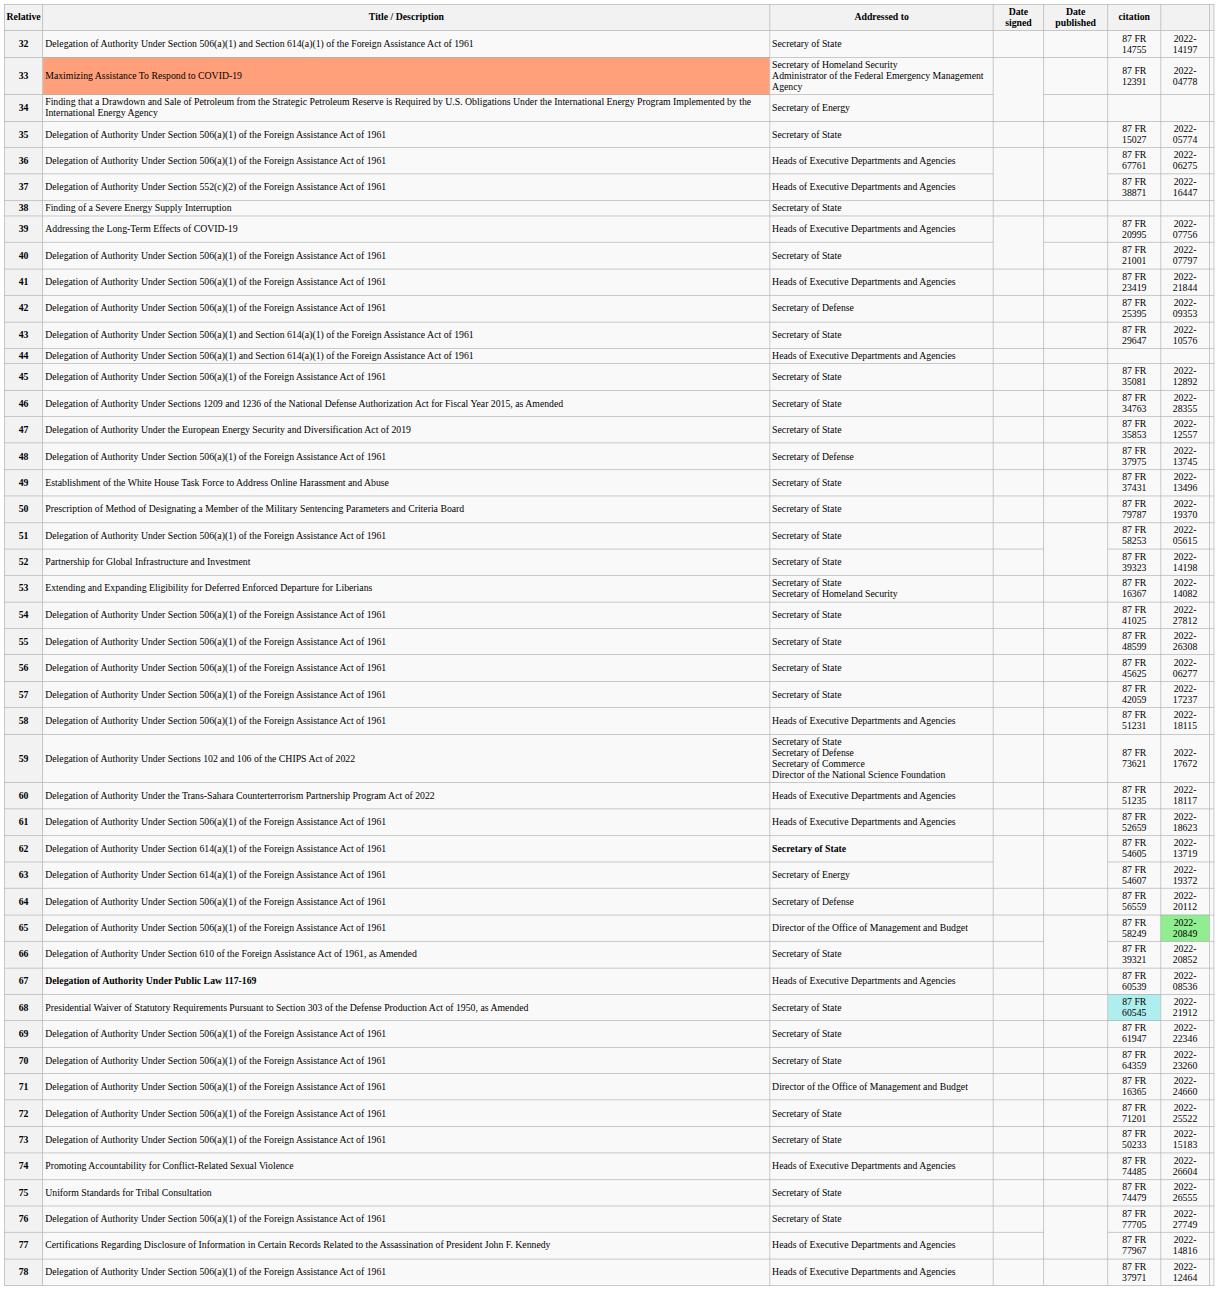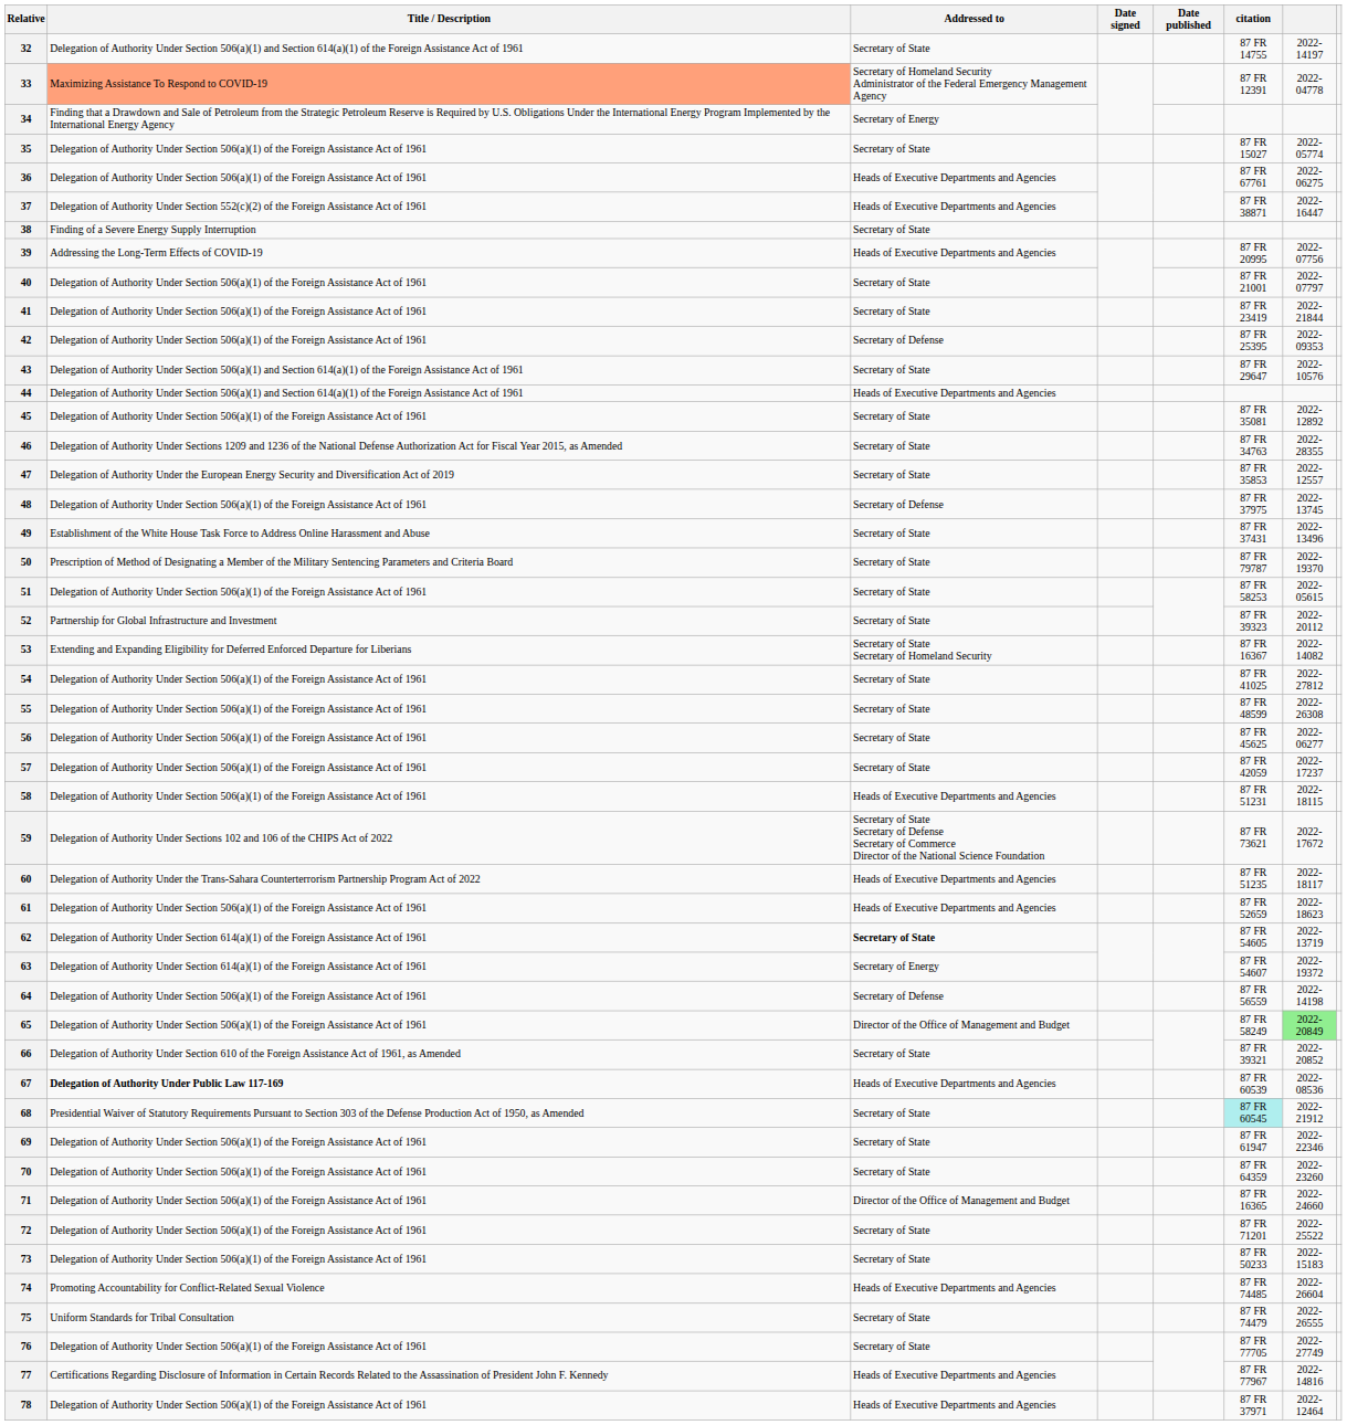41 | Addressed to: Heads of Executive Departments and Agencies -> Secretary of State
52 | column 7: 2022-14198 -> 2022-20112
64 | column 7: 2022-20112 -> 2022-14198
